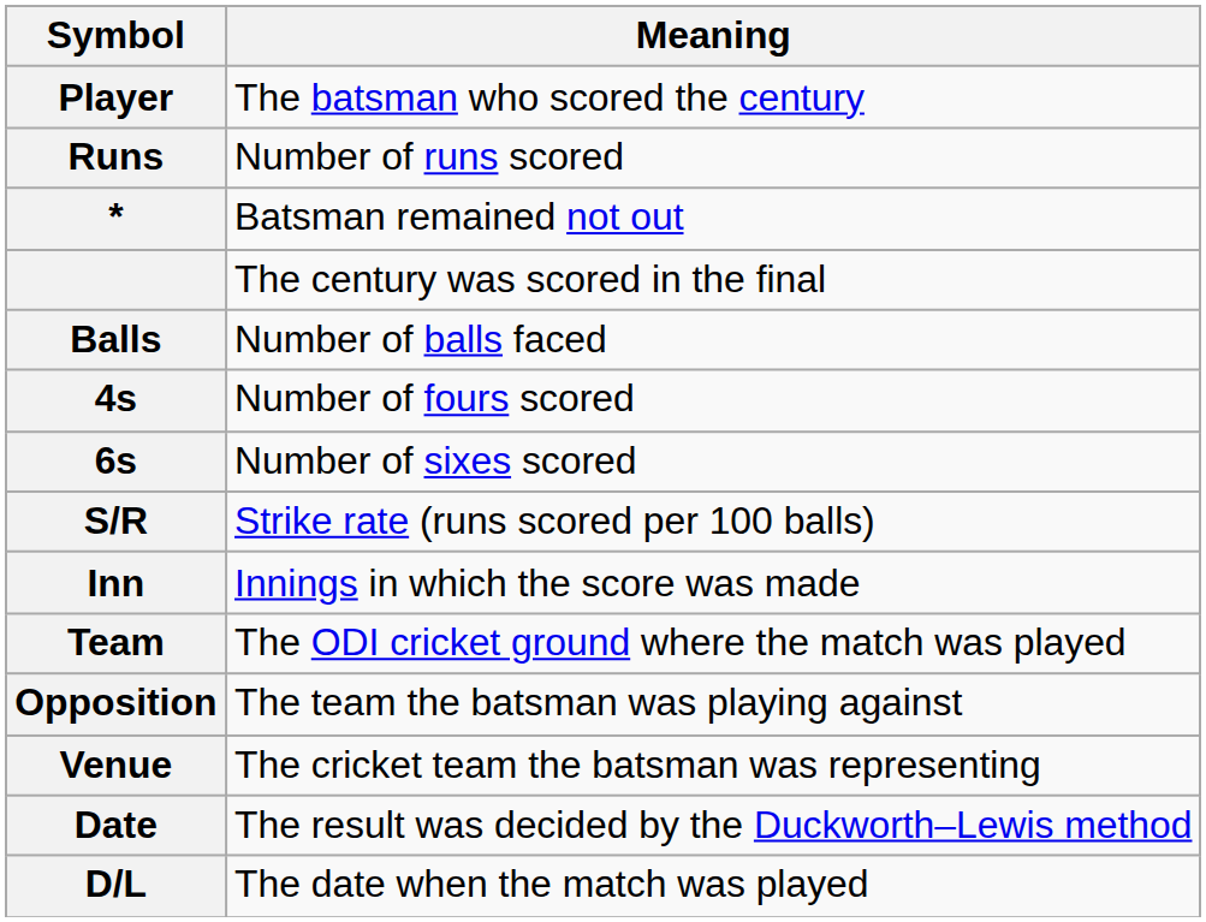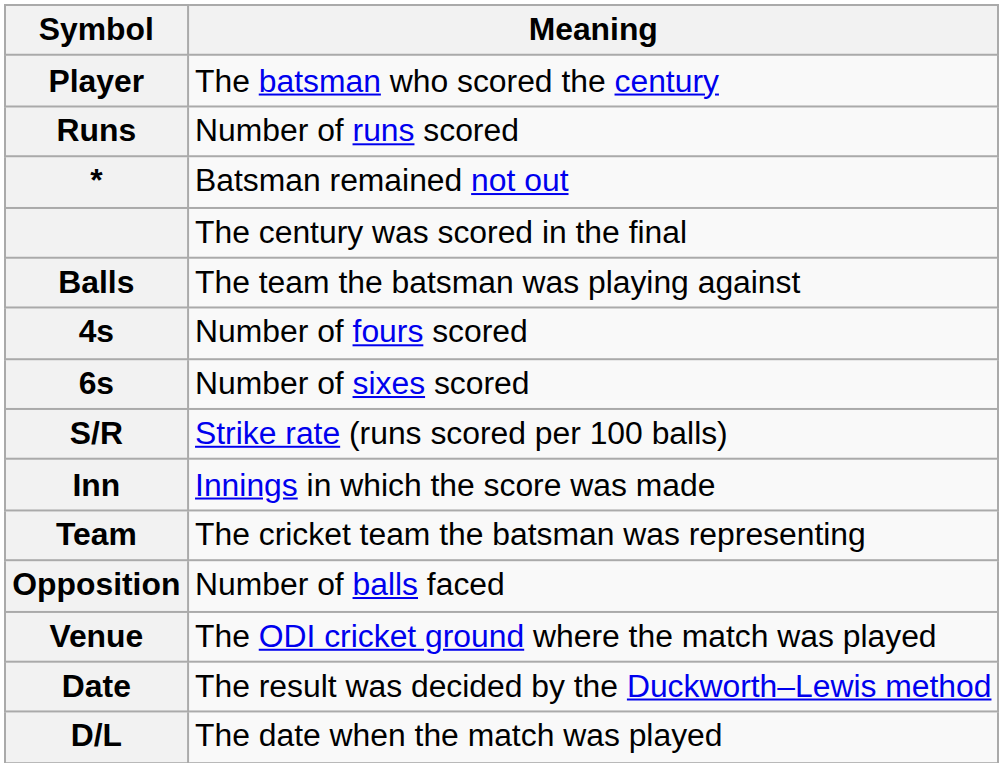Balls | Meaning: Number of balls faced -> The team the batsman was playing against
Team | Meaning: The ODI cricket ground where the match was played -> The cricket team the batsman was representing
Opposition | Meaning: The team the batsman was playing against -> Number of balls faced
Venue | Meaning: The cricket team the batsman was representing -> The ODI cricket ground where the match was played
